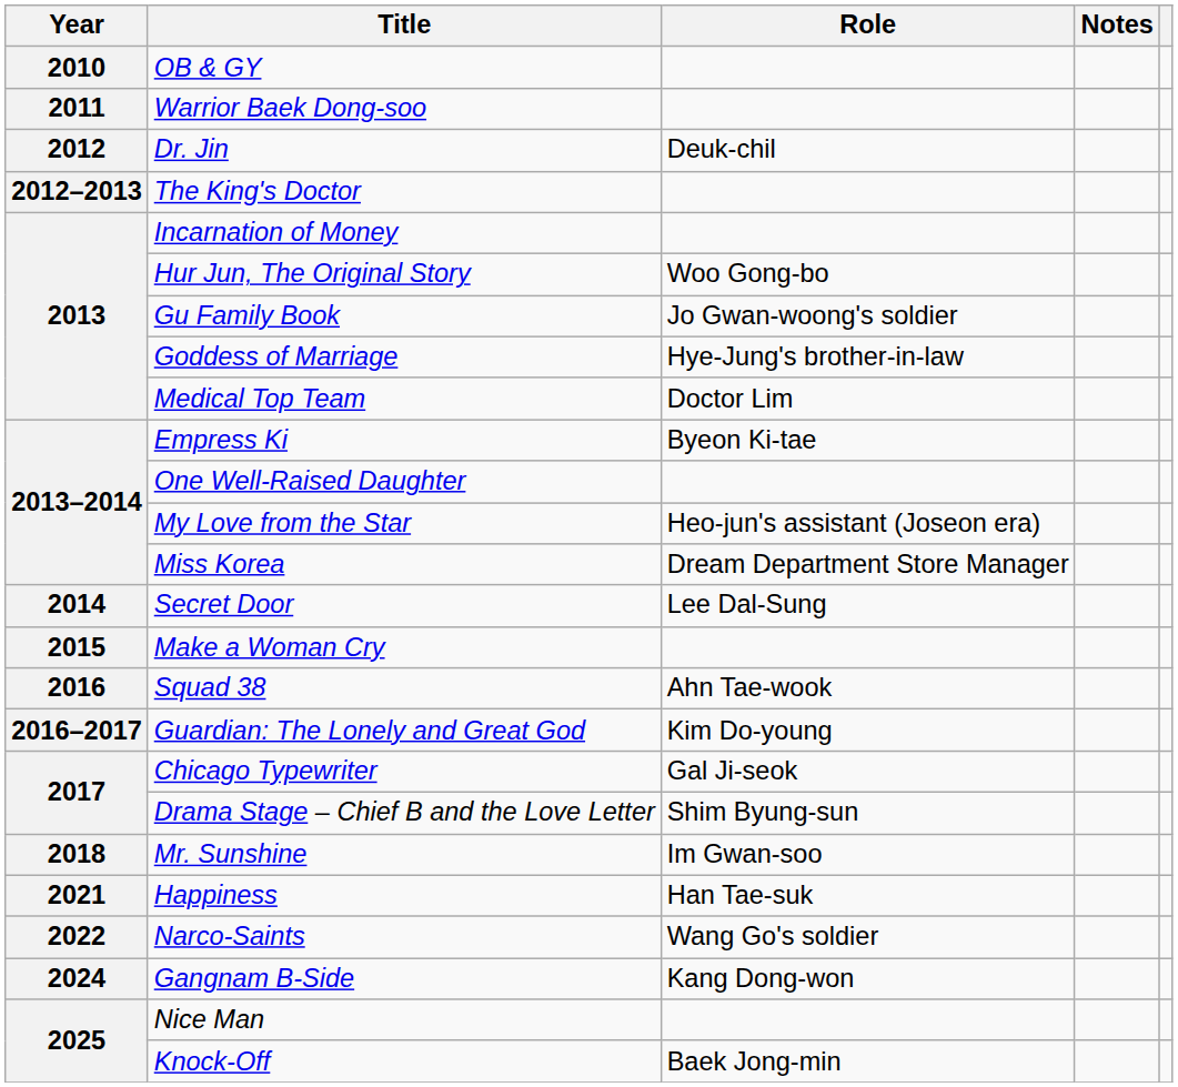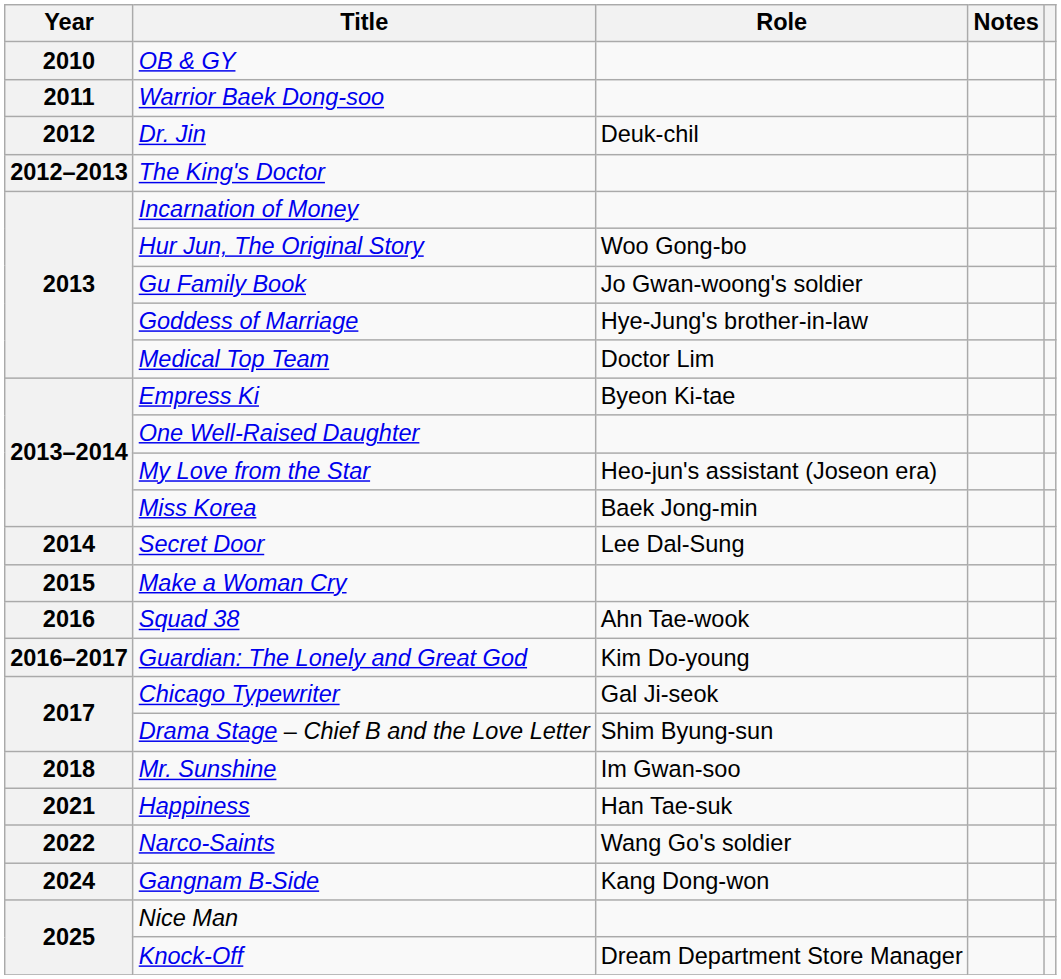Miss Korea | Role: Dream Department Store Manager -> Baek Jong-min
Knock-Off | Role: Baek Jong-min -> Dream Department Store Manager
